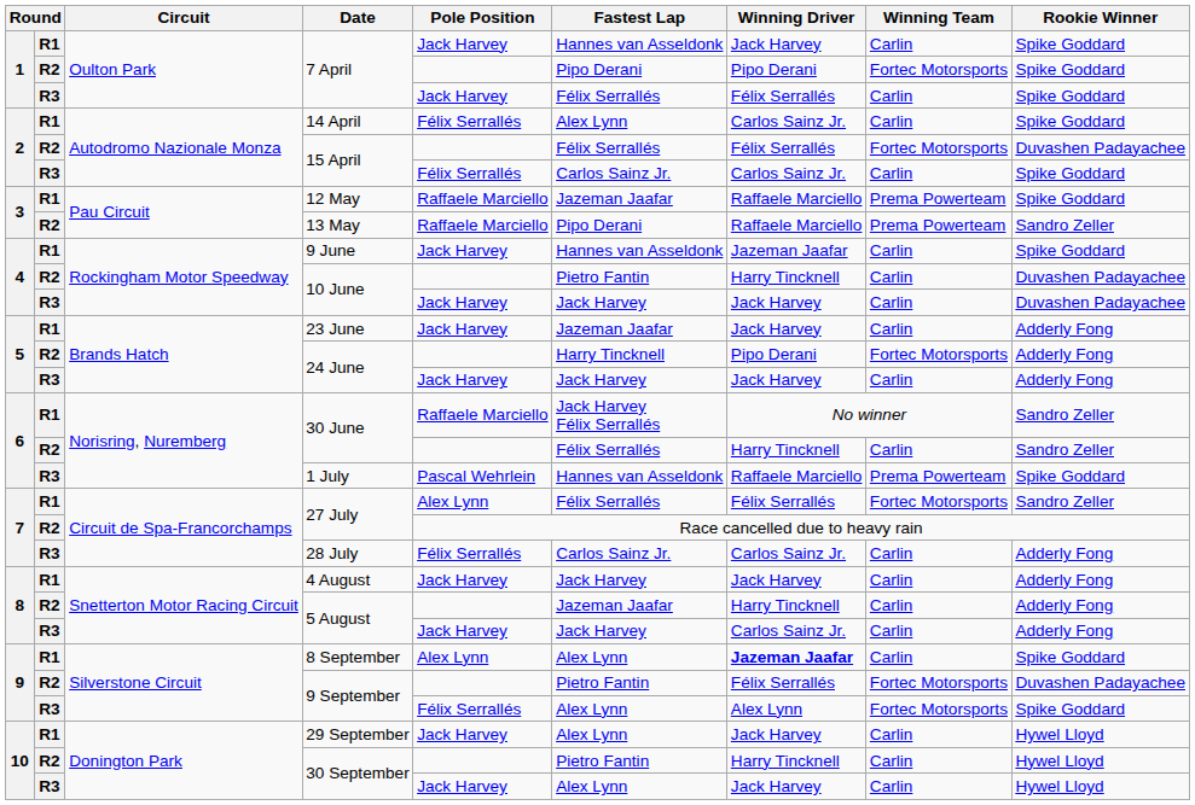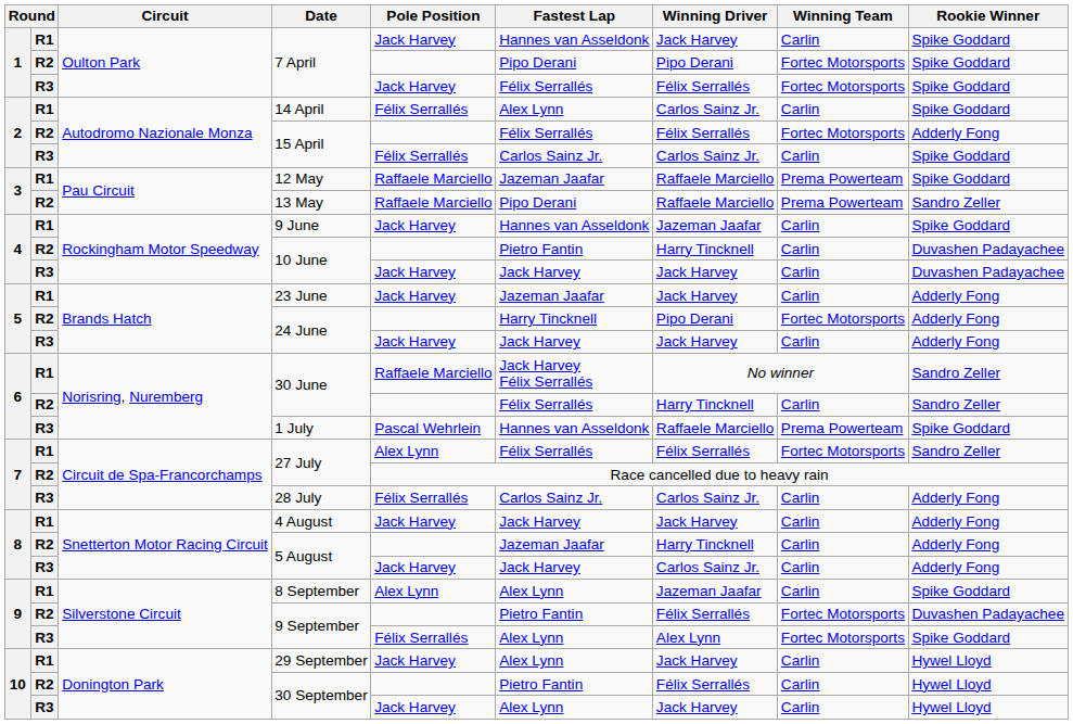R3 / 7 April | Winning Team: Carlin -> Fortec Motorsports
R2 / 15 April | Rookie Winner: Duvashen Padayachee -> Adderly Fong
8 September | Winning Driver: bold -> normal
R2 / 30 September | Winning Driver: Harry Tincknell -> Félix Serrallés
